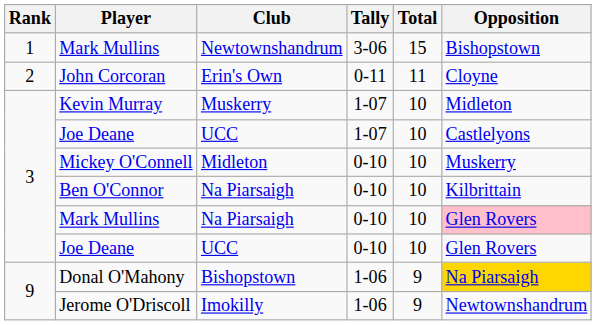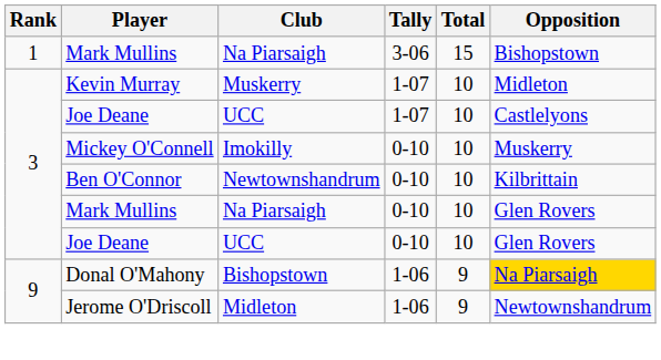Mark Mullins / 3-06 | Club: Newtownshandrum -> Na Piarsaigh
- row: 2 | John Corcoran | Erin's Own | 0-11 | 11 | Cloyne
Mickey O'Connell | Club: Midleton -> Imokilly
Ben O'Connor | Club: Na Piarsaigh -> Newtownshandrum
Mark Mullins / 0-10 | Opposition: pink background -> no background
Jerome O'Driscoll | Club: Imokilly -> Midleton
